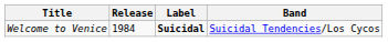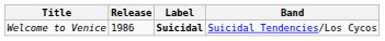Welcome to Venice | Release: 1984 -> 1986
